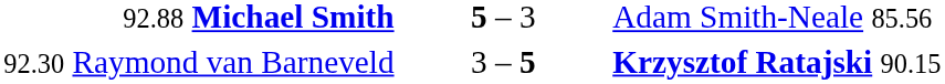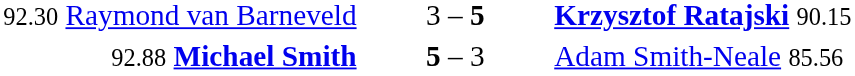rows swapped: 92.88 Michael Smith <-> 92.30 Raymond van Barneveld
